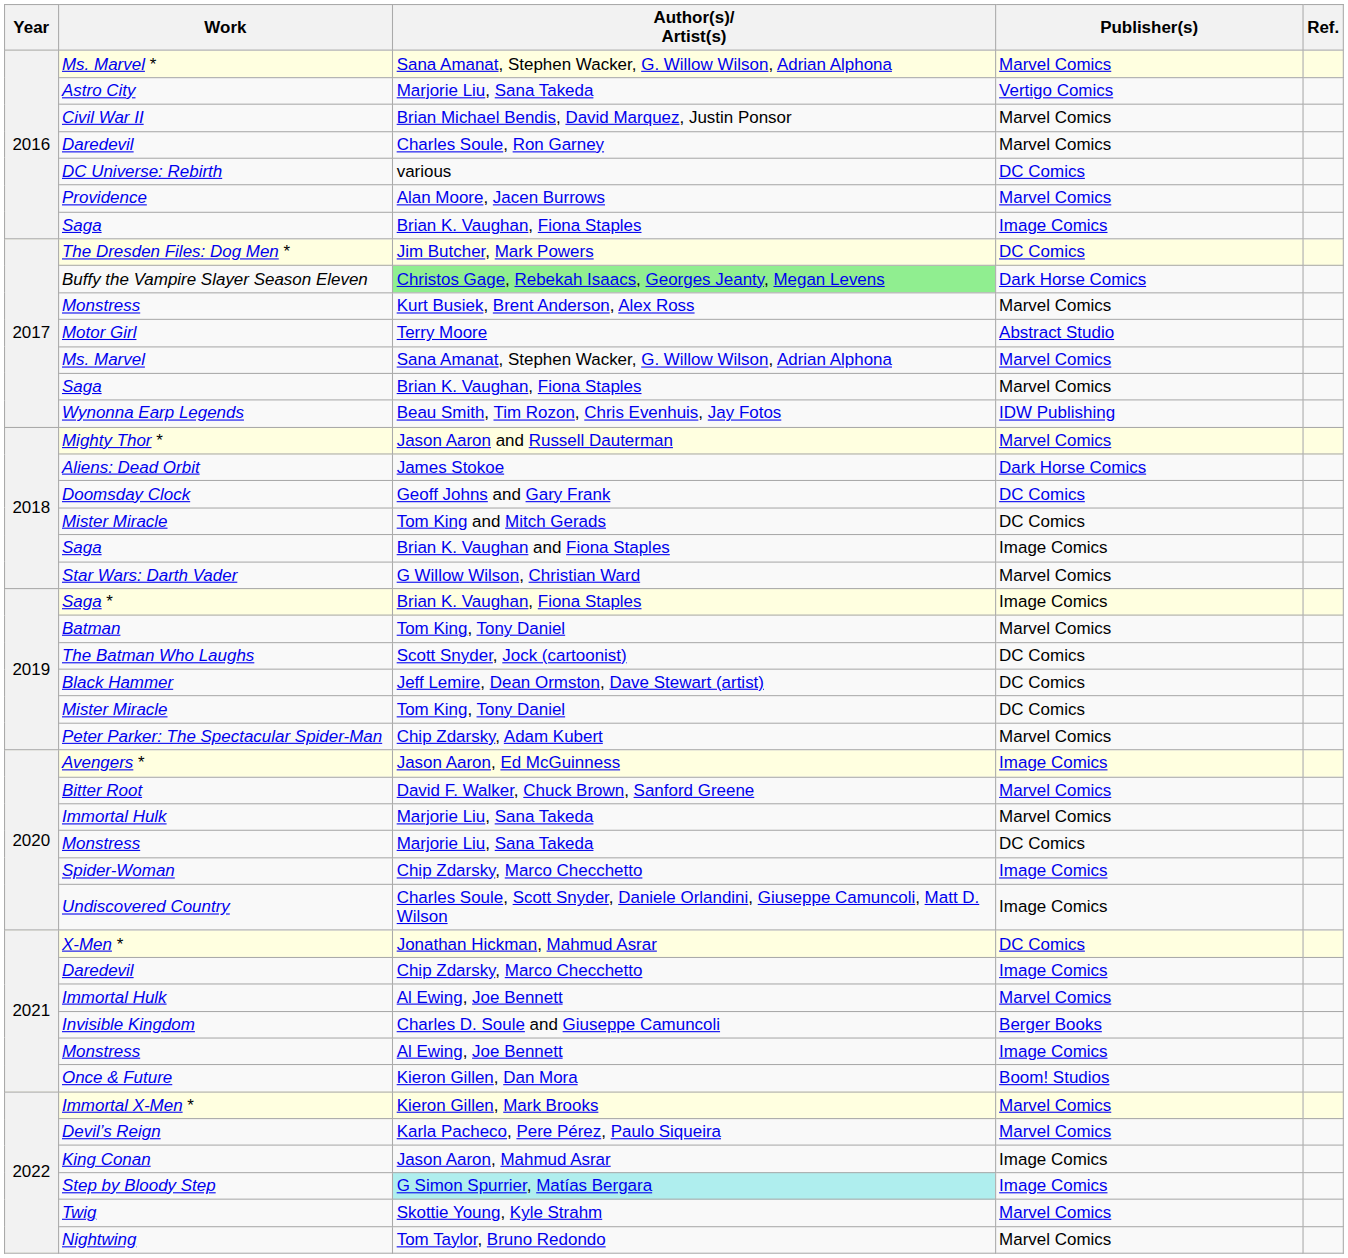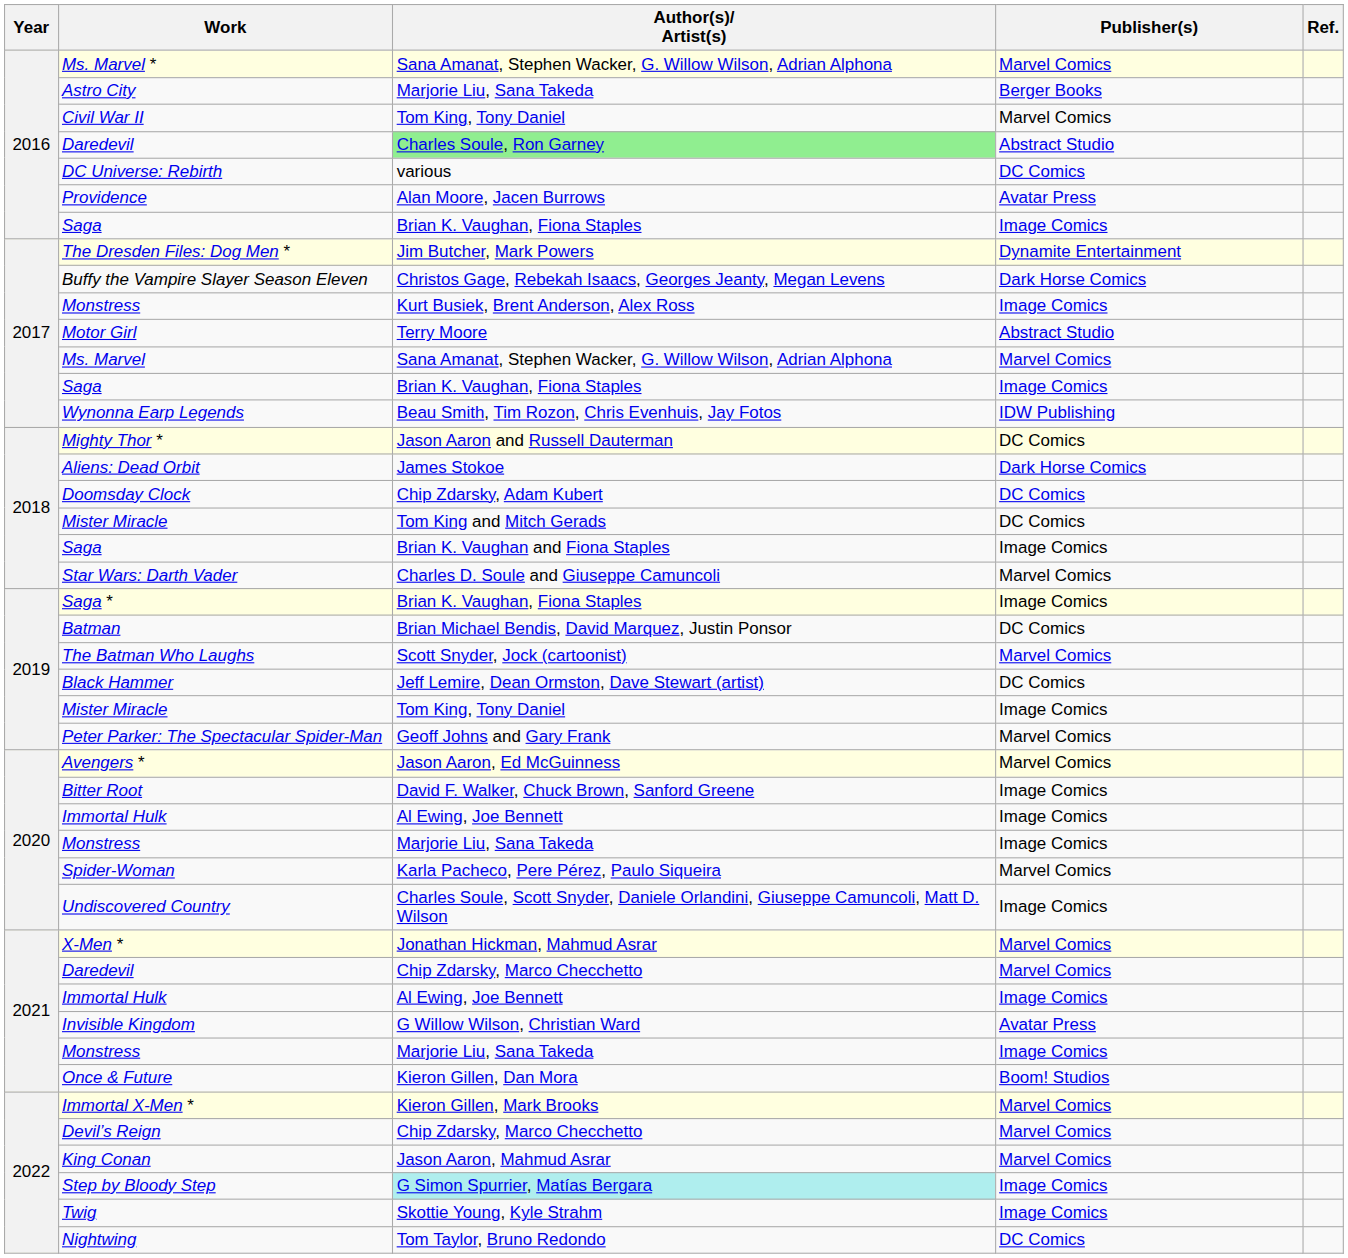Astro City | Publisher(s): Vertigo Comics -> Berger Books
Civil War II | Author(s)/ Artist(s): Brian Michael Bendis, David Marquez, Justin Ponsor -> Tom King, Tony Daniel
2016 / Daredevil | Author(s)/ Artist(s): no background -> lightgreen background
2016 / Daredevil | Publisher(s): Marvel Comics -> Abstract Studio
Providence | Publisher(s): Marvel Comics -> Avatar Press
The Dresden Files: Dog Men * | Publisher(s): DC Comics -> Dynamite Entertainment
Buffy the Vampire Slayer Season Eleven | Author(s)/ Artist(s): lightgreen background -> no background
2017 / Monstress | Publisher(s): Marvel Comics -> Image Comics
2017 / Saga | Publisher(s): Marvel Comics -> Image Comics
Mighty Thor * | Publisher(s): Marvel Comics -> DC Comics
Doomsday Clock | Author(s)/ Artist(s): Geoff Johns and Gary Frank -> Chip Zdarsky, Adam Kubert
Star Wars: Darth Vader | Author(s)/ Artist(s): G Willow Wilson, Christian Ward -> Charles D. Soule and Giuseppe Camuncoli
Batman | Author(s)/ Artist(s): Tom King, Tony Daniel -> Brian Michael Bendis, David Marquez, Justin Ponsor
Batman | Publisher(s): Marvel Comics -> DC Comics
The Batman Who Laughs | Publisher(s): DC Comics -> Marvel Comics
2019 / Mister Miracle | Publisher(s): DC Comics -> Image Comics
Peter Parker: The Spectacular Spider-Man | Author(s)/ Artist(s): Chip Zdarsky, Adam Kubert -> Geoff Johns and Gary Frank
Avengers * | Publisher(s): Image Comics -> Marvel Comics
Bitter Root | Publisher(s): Marvel Comics -> Image Comics
2020 / Immortal Hulk | Author(s)/ Artist(s): Marjorie Liu, Sana Takeda -> Al Ewing, Joe Bennett
2020 / Immortal Hulk | Publisher(s): Marvel Comics -> Image Comics
2020 / Monstress | Publisher(s): DC Comics -> Image Comics
Spider-Woman | Author(s)/ Artist(s): Chip Zdarsky, Marco Checchetto -> Karla Pacheco, Pere Pérez, Paulo Siqueira
Spider-Woman | Publisher(s): Image Comics -> Marvel Comics
X-Men * | Publisher(s): DC Comics -> Marvel Comics
2021 / Daredevil | Publisher(s): Image Comics -> Marvel Comics
2021 / Immortal Hulk | Publisher(s): Marvel Comics -> Image Comics
Invisible Kingdom | Author(s)/ Artist(s): Charles D. Soule and Giuseppe Camuncoli -> G Willow Wilson, Christian Ward
Invisible Kingdom | Publisher(s): Berger Books -> Avatar Press
2021 / Monstress | Author(s)/ Artist(s): Al Ewing, Joe Bennett -> Marjorie Liu, Sana Takeda
Devil’s Reign | Author(s)/ Artist(s): Karla Pacheco, Pere Pérez, Paulo Siqueira -> Chip Zdarsky, Marco Checchetto
King Conan | Publisher(s): Image Comics -> Marvel Comics
Twig | Publisher(s): Marvel Comics -> Image Comics
Nightwing | Publisher(s): Marvel Comics -> DC Comics
